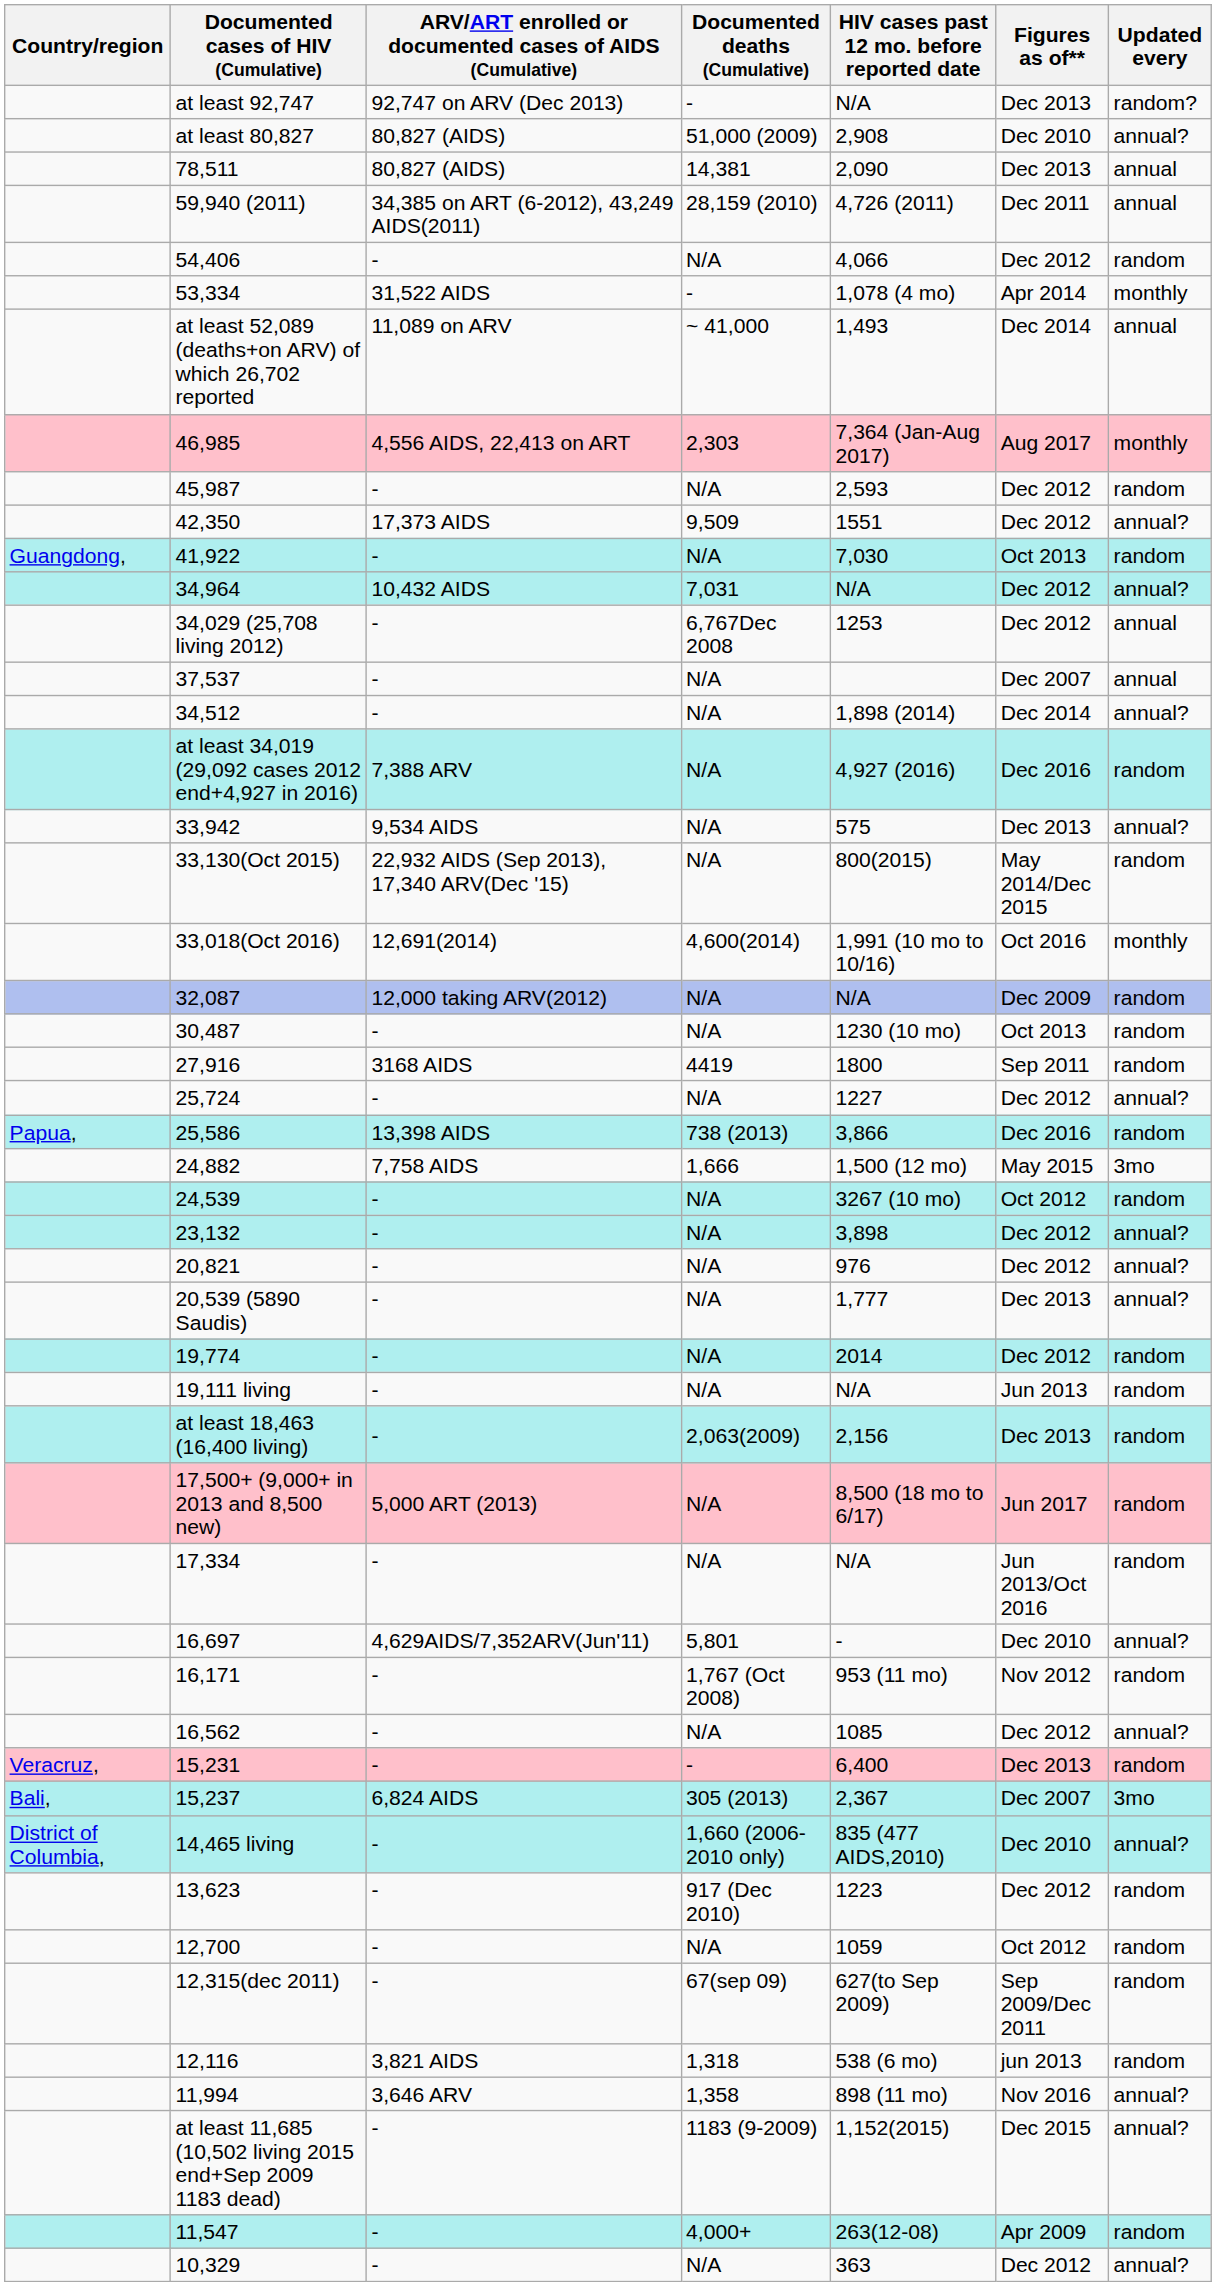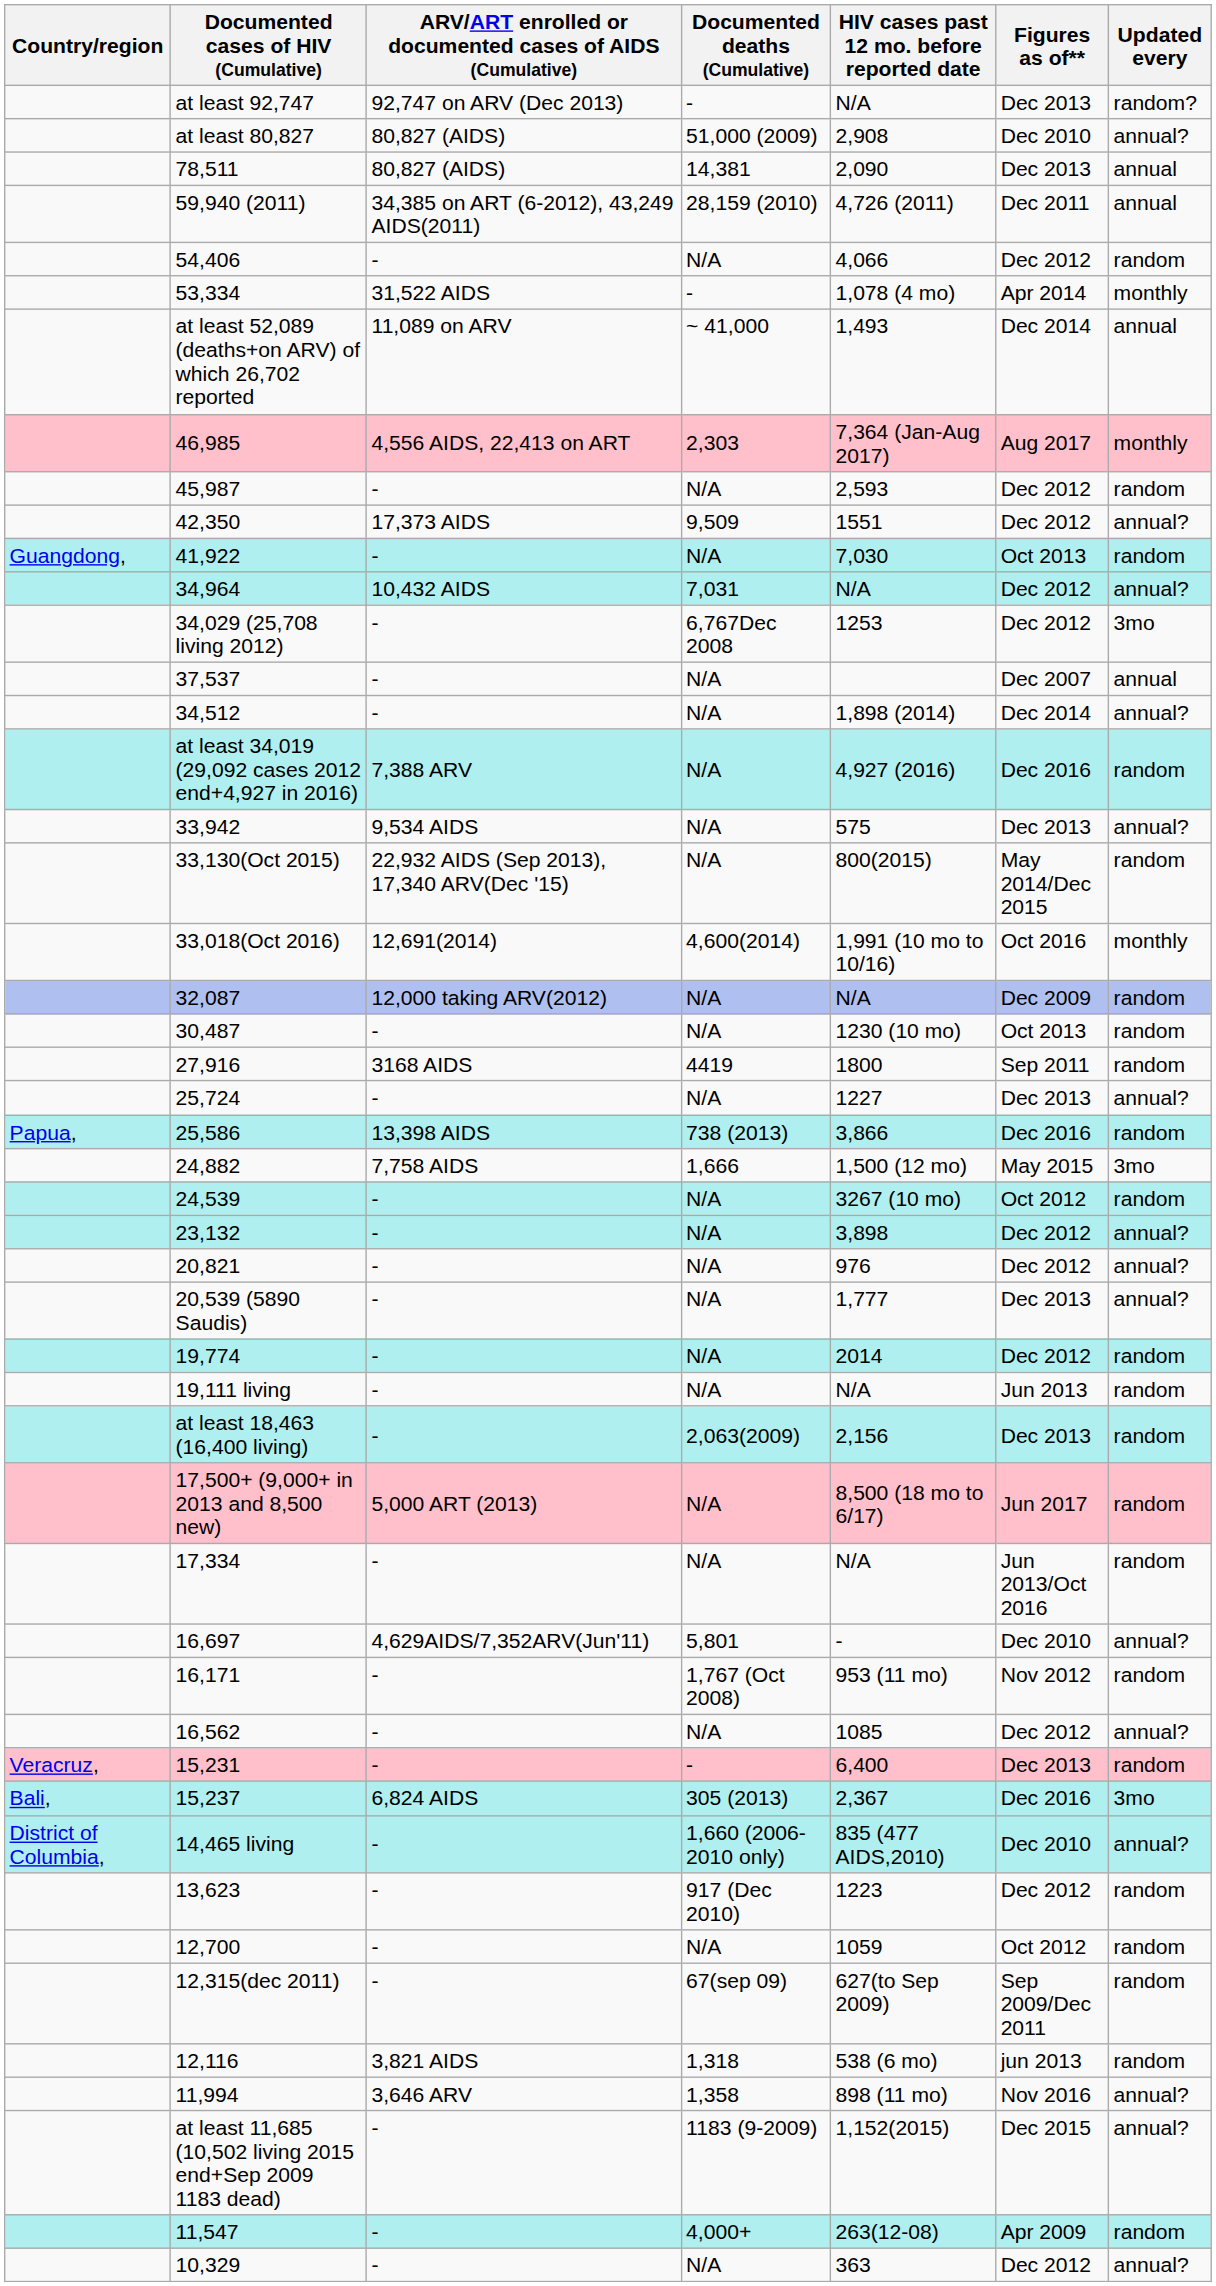34,029 (25,708 living 2012) | Updated every: annual -> 3mo
25,724 | Figures as of**: Dec 2012 -> Dec 2013
15,237 | Figures as of**: Dec 2007 -> Dec 2016
